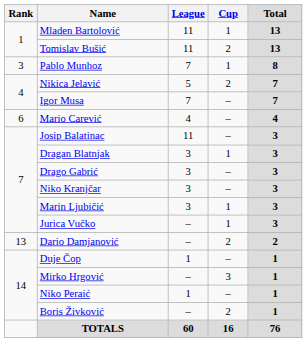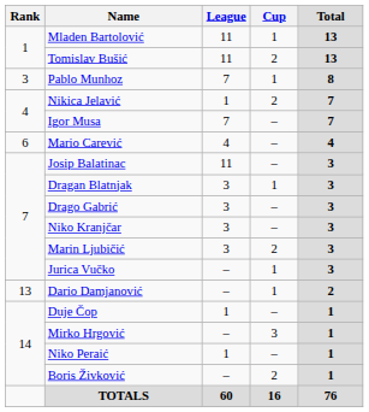Nikica Jelavić | League: 5 -> 1
Marin Ljubičić | Cup: 1 -> 2
Dario Damjanović | Cup: 2 -> 1
